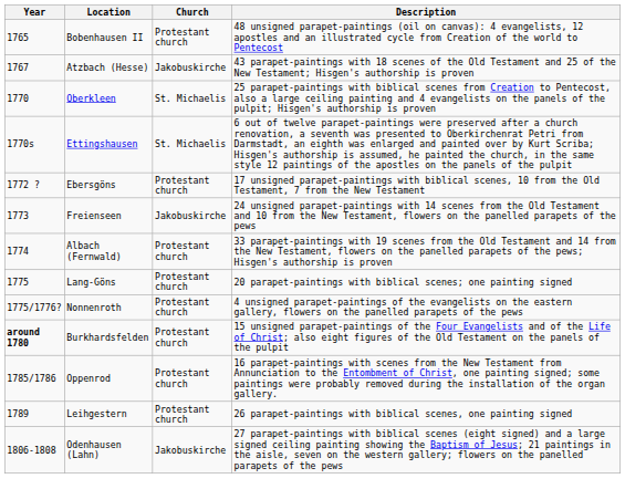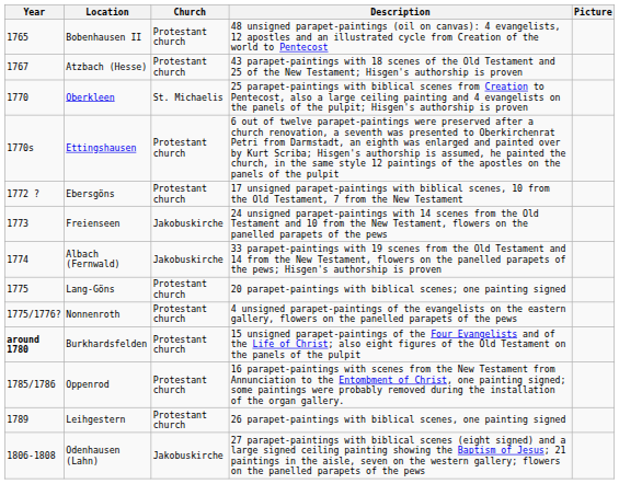+ column: Picture
Atzbach (Hesse) | Church: Jakobuskirche -> Protestant church
Ettingshausen | Church: St. Michaelis -> Protestant church
Albach (Fernwald) | Church: Protestant church -> Jakobuskirche
